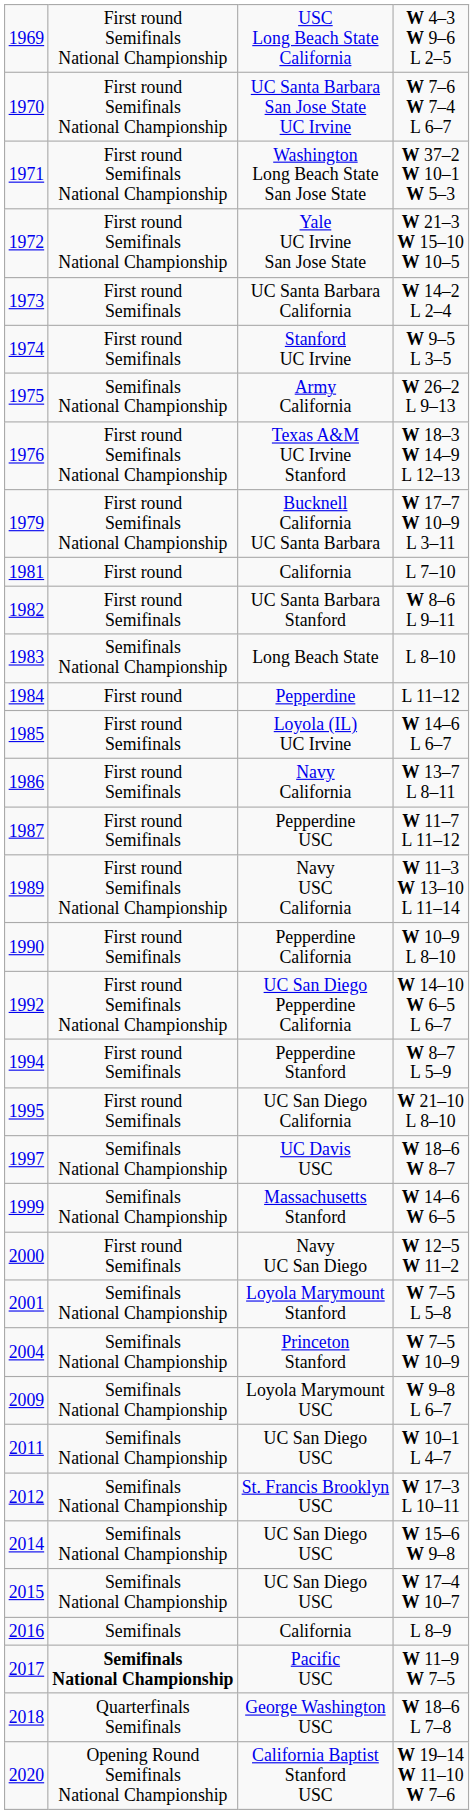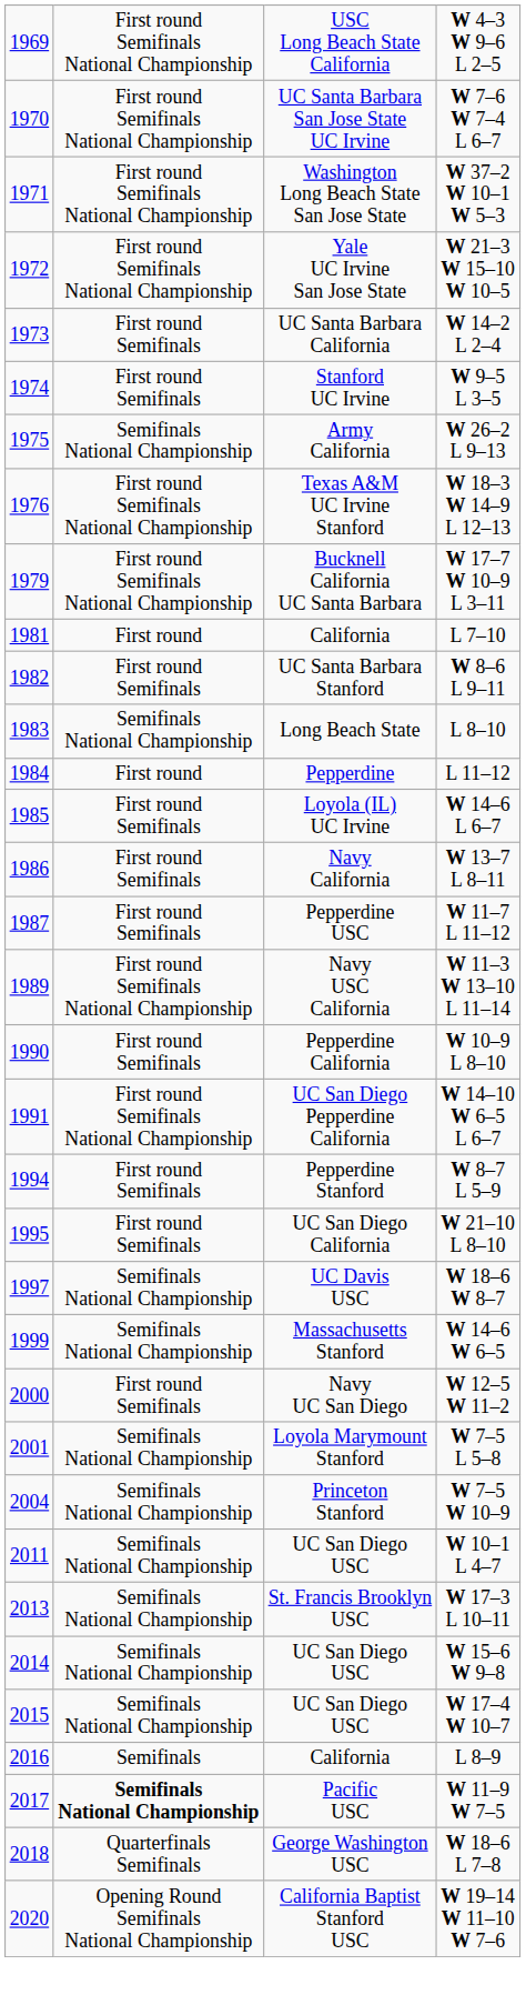W 14–10 W 6–5 L 6–7 | column 1: 1992 -> 1991
- row: 2009 | Semifinals National Championship | Loyola Marymount USC | W 9–8 L 6–7
W 17–3 L 10–11 | column 1: 2012 -> 2013
